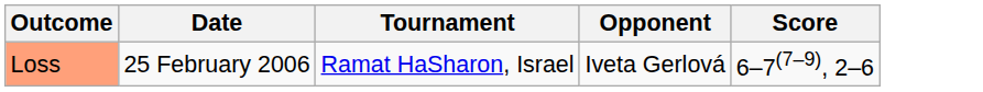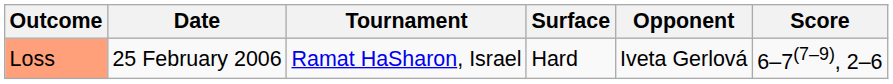+ column: Surface | Hard
